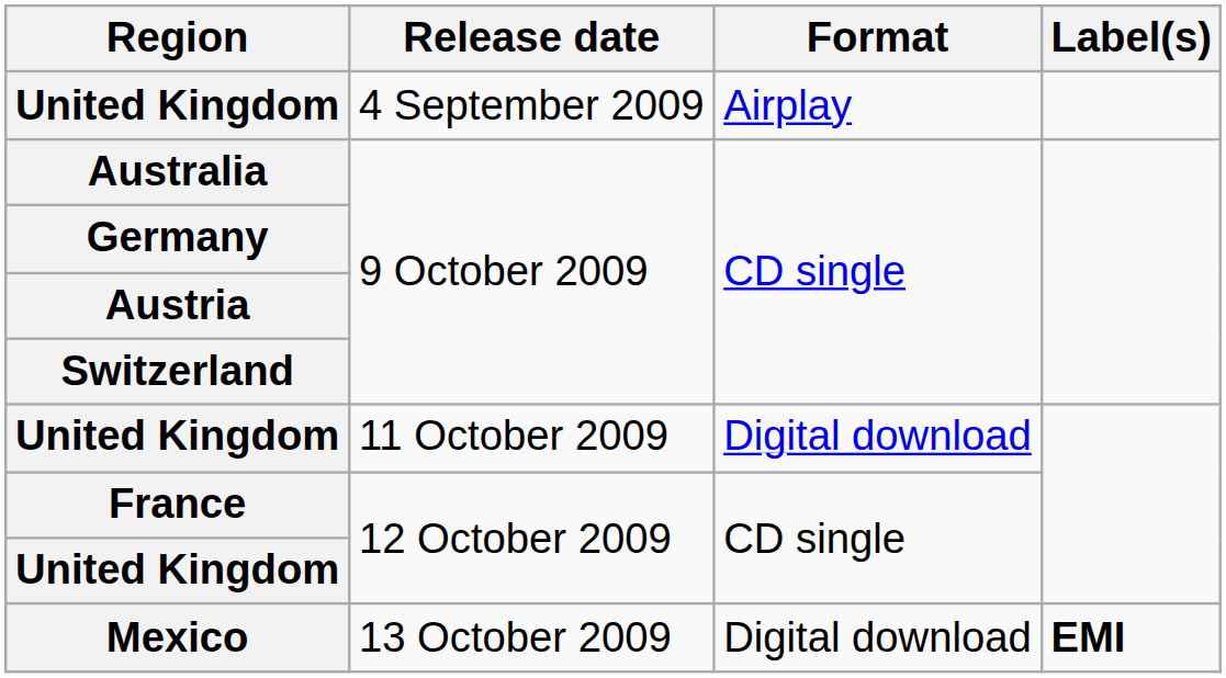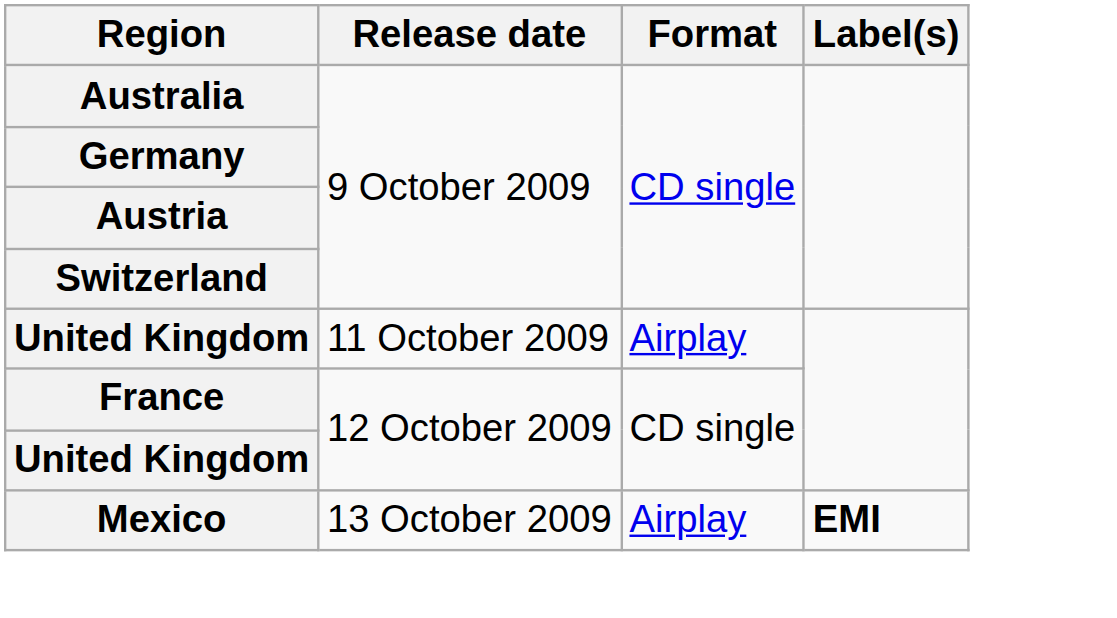- row: United Kingdom | 4 September 2009 | Airplay
11 October 2009 | Format: Digital download -> Airplay
13 October 2009 | Format: Digital download -> Airplay
